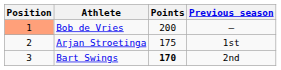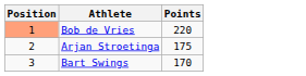- column: Previous season | — | 1st | 2nd
Bob de Vries | Points: 200 -> 220
Bart Swings | Points: bold -> normal
